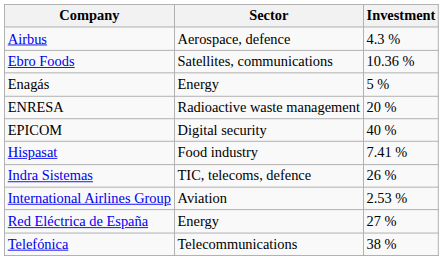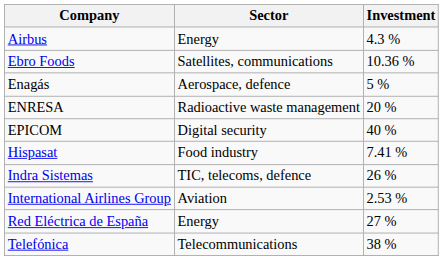Airbus | Sector: Aerospace, defence -> Energy
Enagás | Sector: Energy -> Aerospace, defence
